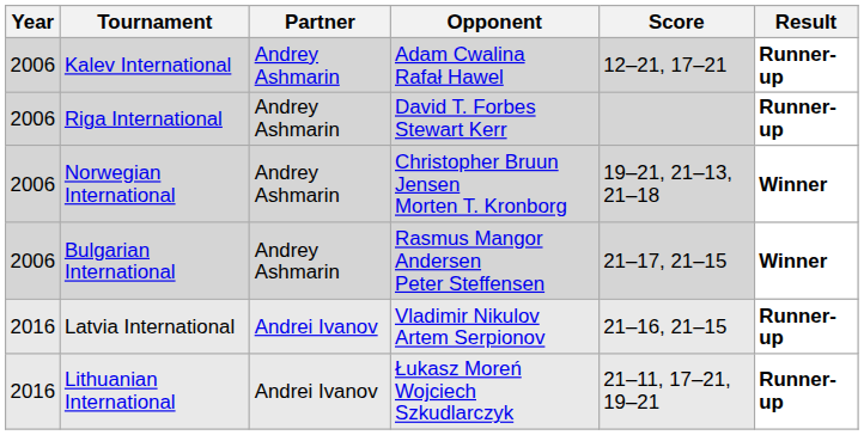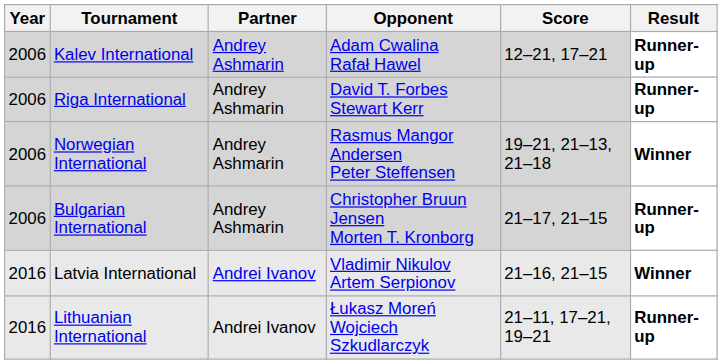Norwegian International | Opponent: Christopher Bruun Jensen Morten T. Kronborg -> Rasmus Mangor Andersen Peter Steffensen
Bulgarian International | Opponent: Rasmus Mangor Andersen Peter Steffensen -> Christopher Bruun Jensen Morten T. Kronborg
Bulgarian International | Result: Winner -> Runner-up
Latvia International | Result: Runner-up -> Winner
